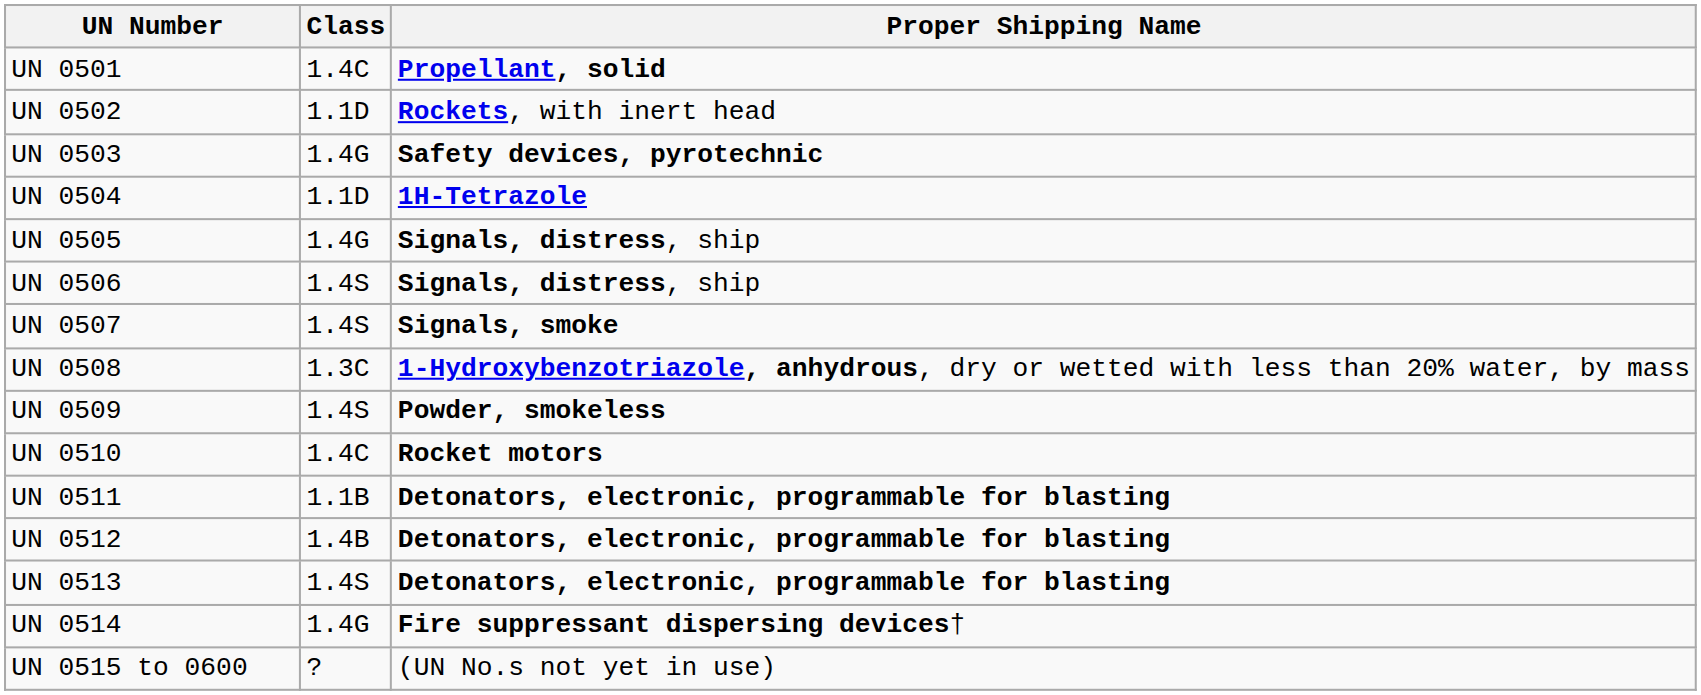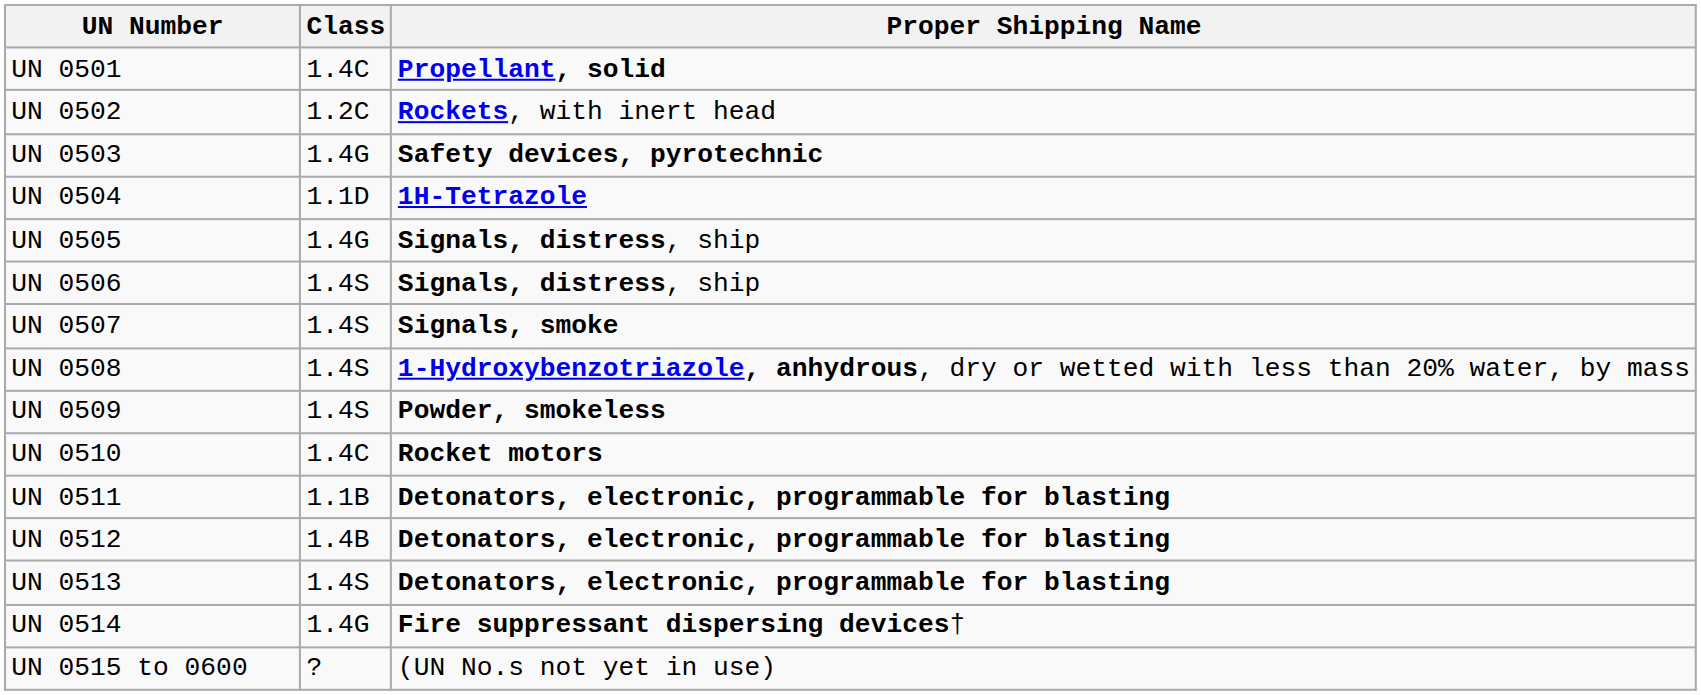UN 0502 | Class: 1.1D -> 1.2C
UN 0508 | Class: 1.3C -> 1.4S
